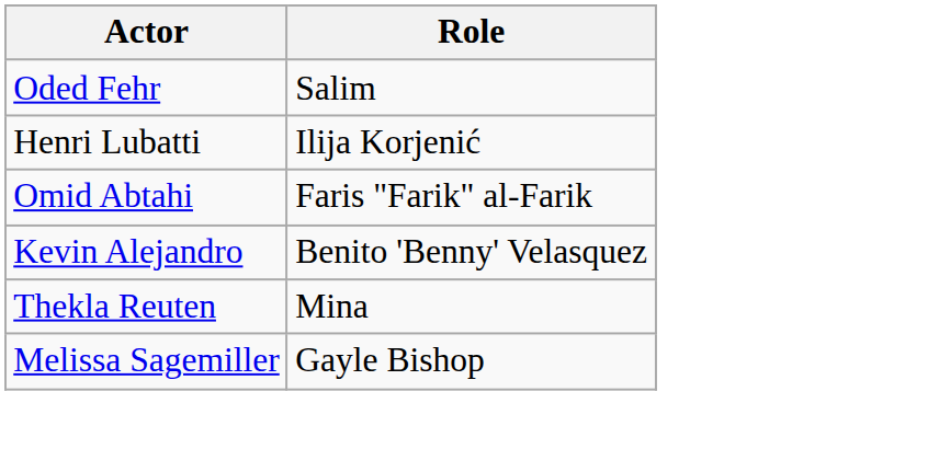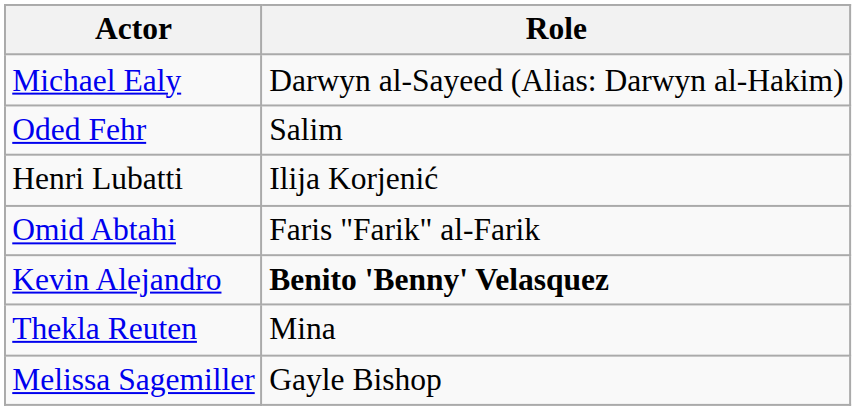+ row: Michael Ealy | Darwyn al-Sayeed (Alias: Darwyn al-Hakim)
Kevin Alejandro | Role: normal -> bold
